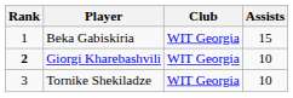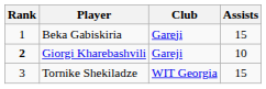Beka Gabiskiria | Club: WIT Georgia -> Gareji
Giorgi Kharebashvili | Club: WIT Georgia -> Gareji
Tornike Shekiladze | Assists: 10 -> 15
